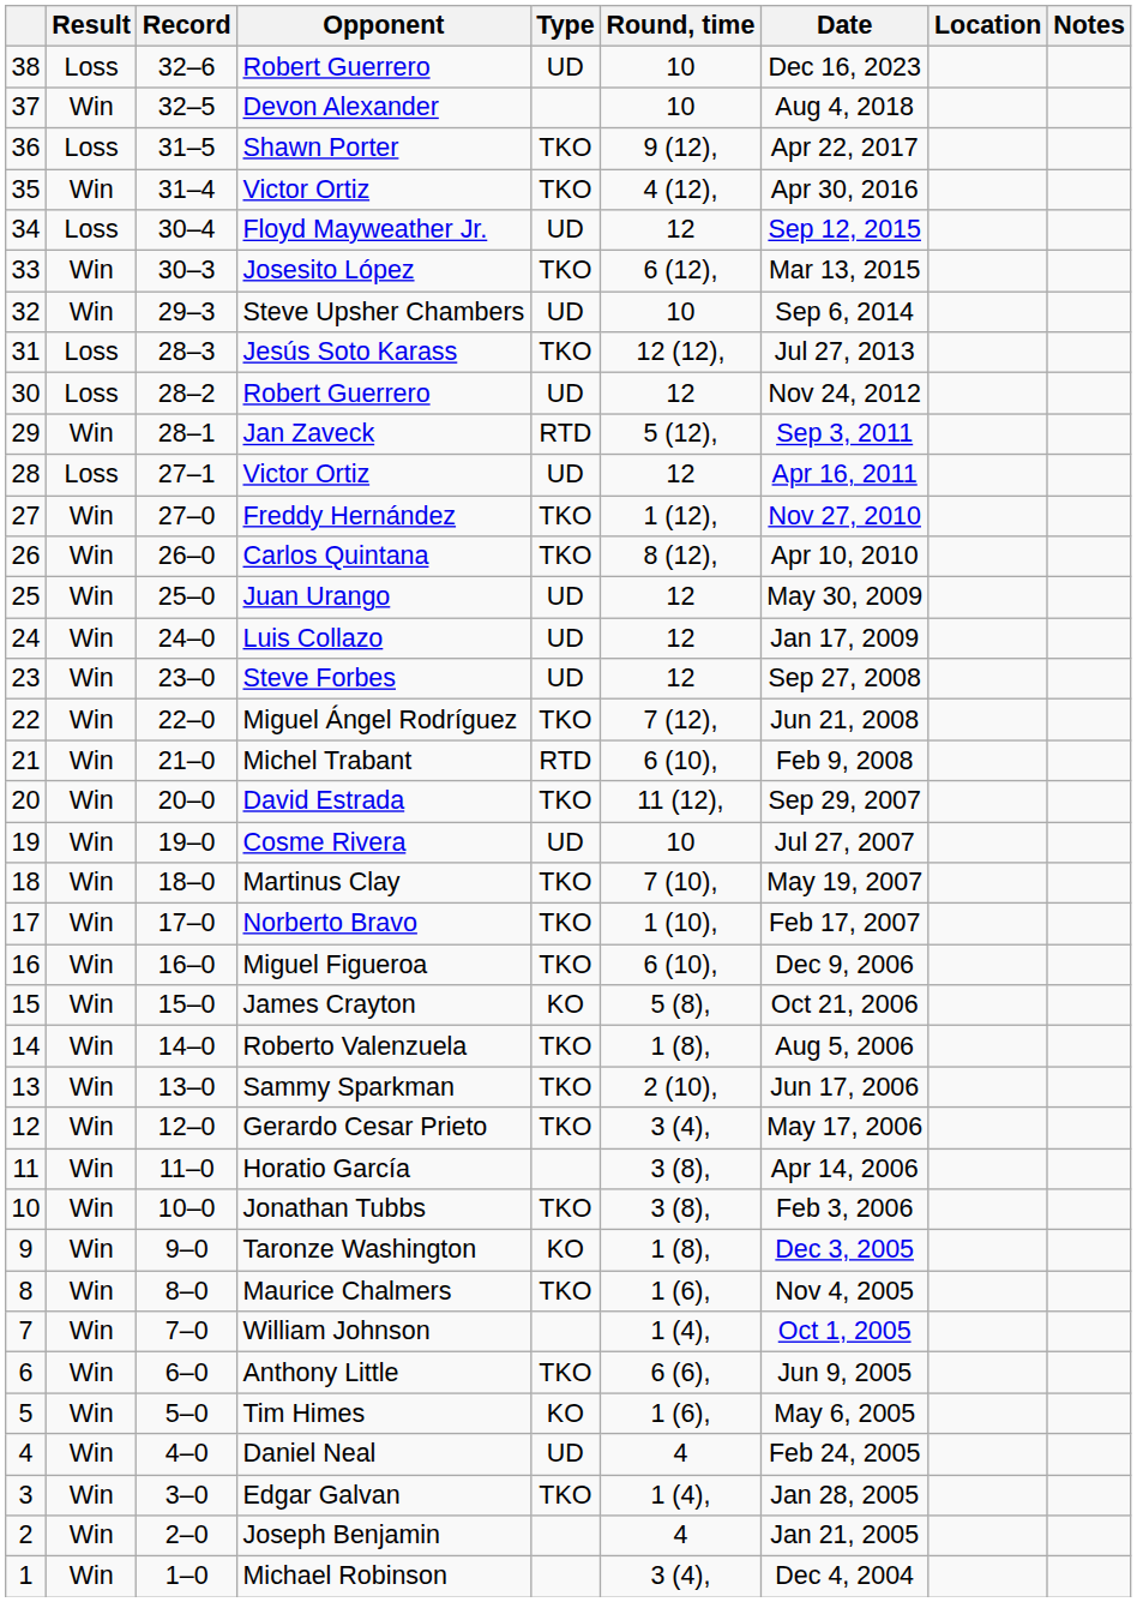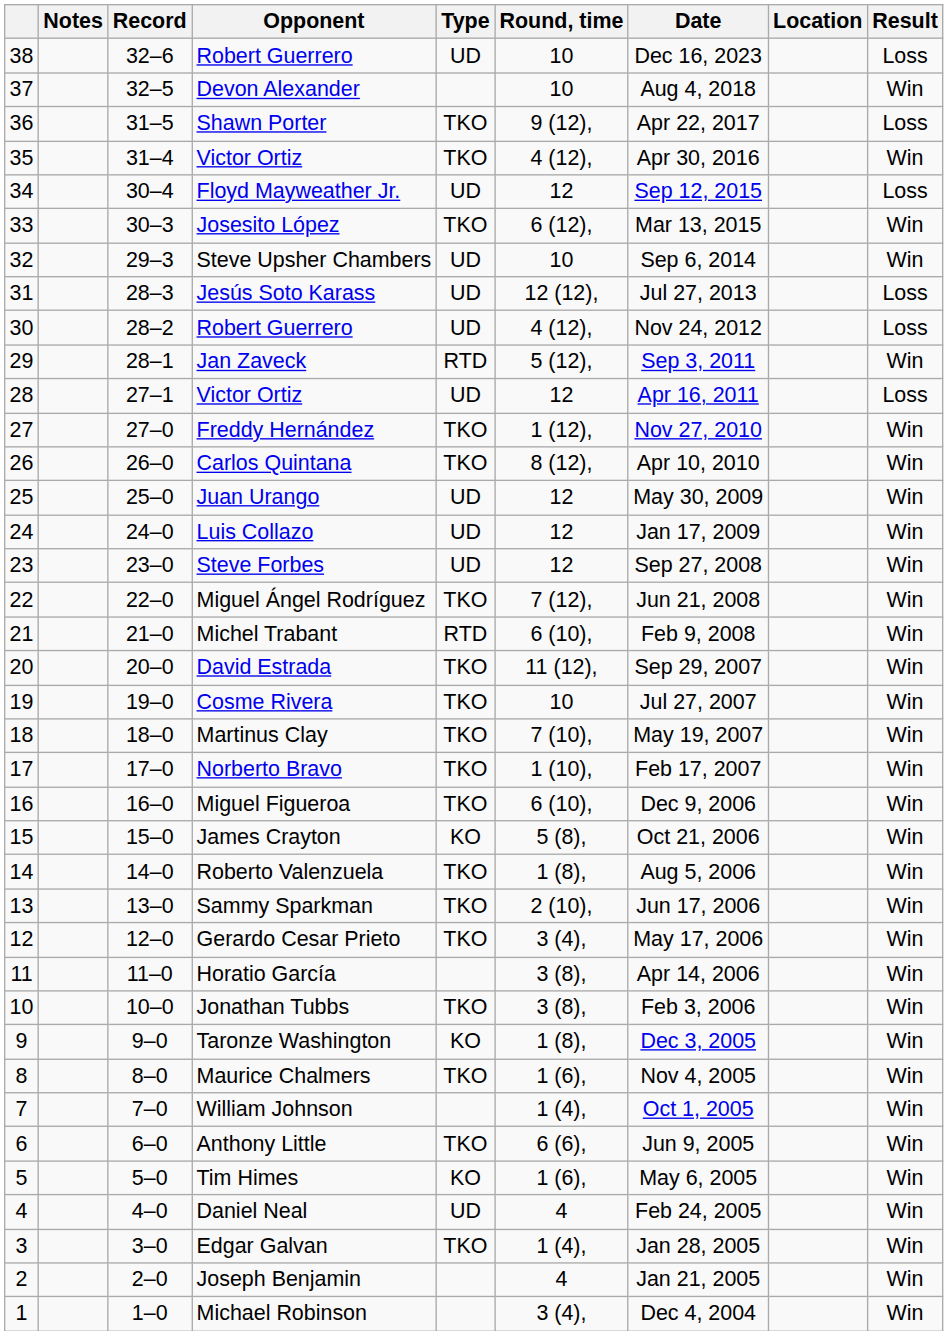columns swapped: Result <-> Notes
Jesús Soto Karass | Type: TKO -> UD
30 / Robert Guerrero | Round, time: 12 -> 4 (12),
Cosme Rivera | Type: UD -> TKO
